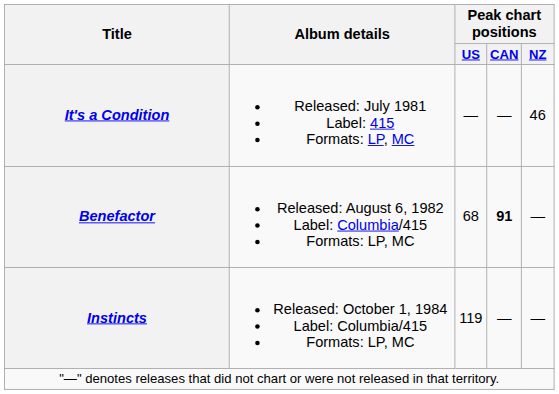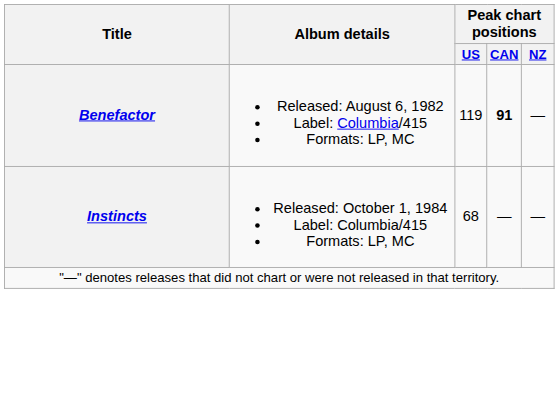- row: It's a Condition | Released: July 1981 Label: 415 Formats: LP, MC | — | — | 46
Benefactor | Peak chart positions / US: 68 -> 119
Instincts | Peak chart positions / US: 119 -> 68
